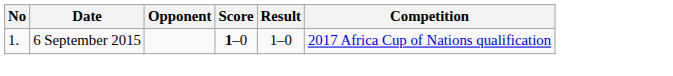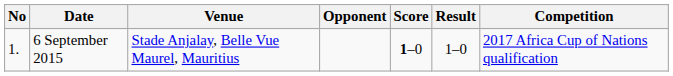+ column: Venue | Stade Anjalay, Belle Vue Maurel, Mauritius
